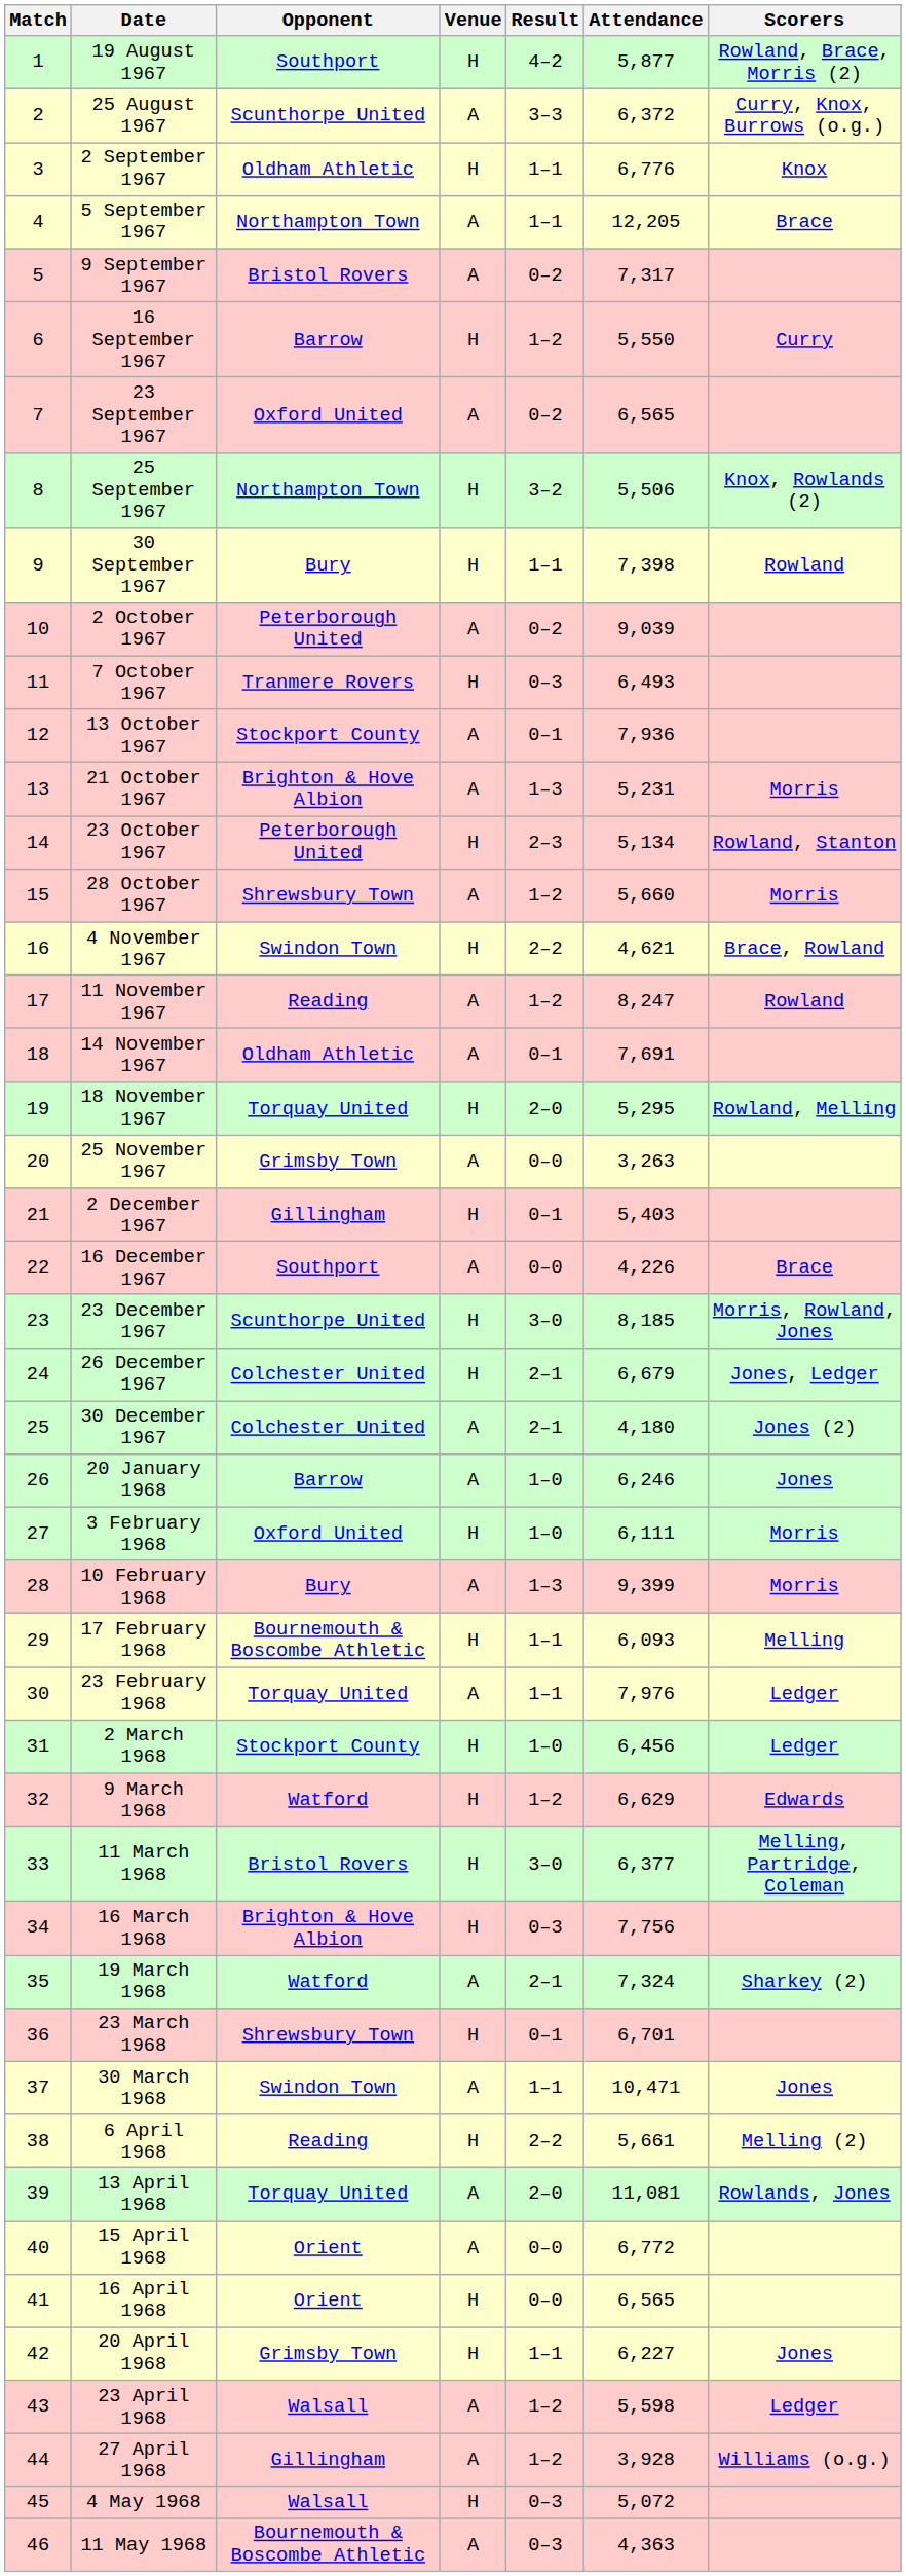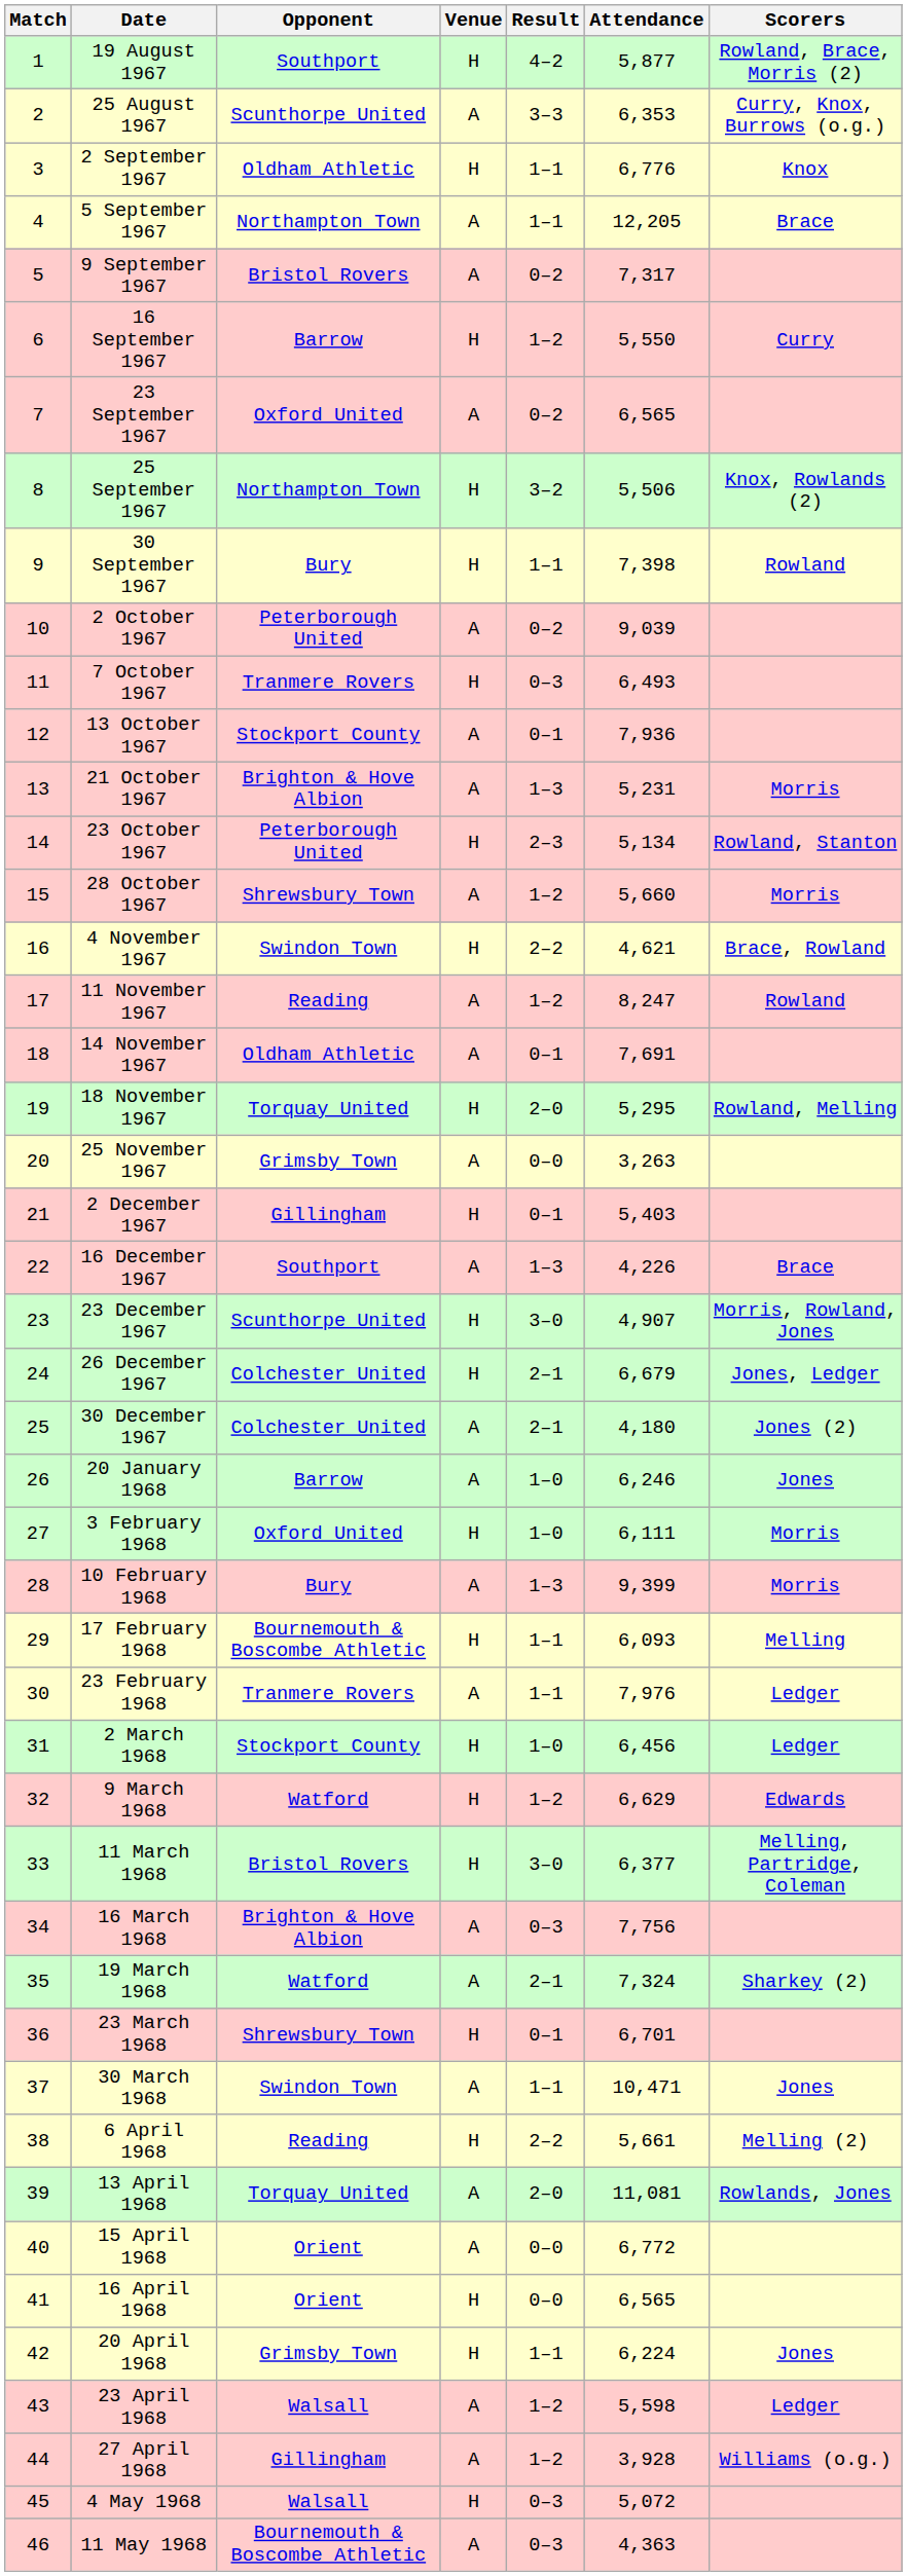25 August 1967 | Attendance: 6,372 -> 6,353
16 December 1967 | Result: 0–0 -> 1–3
23 December 1967 | Attendance: 8,185 -> 4,907
23 February 1968 | Opponent: Torquay United -> Tranmere Rovers
16 March 1968 | Venue: H -> A
20 April 1968 | Attendance: 6,227 -> 6,224
